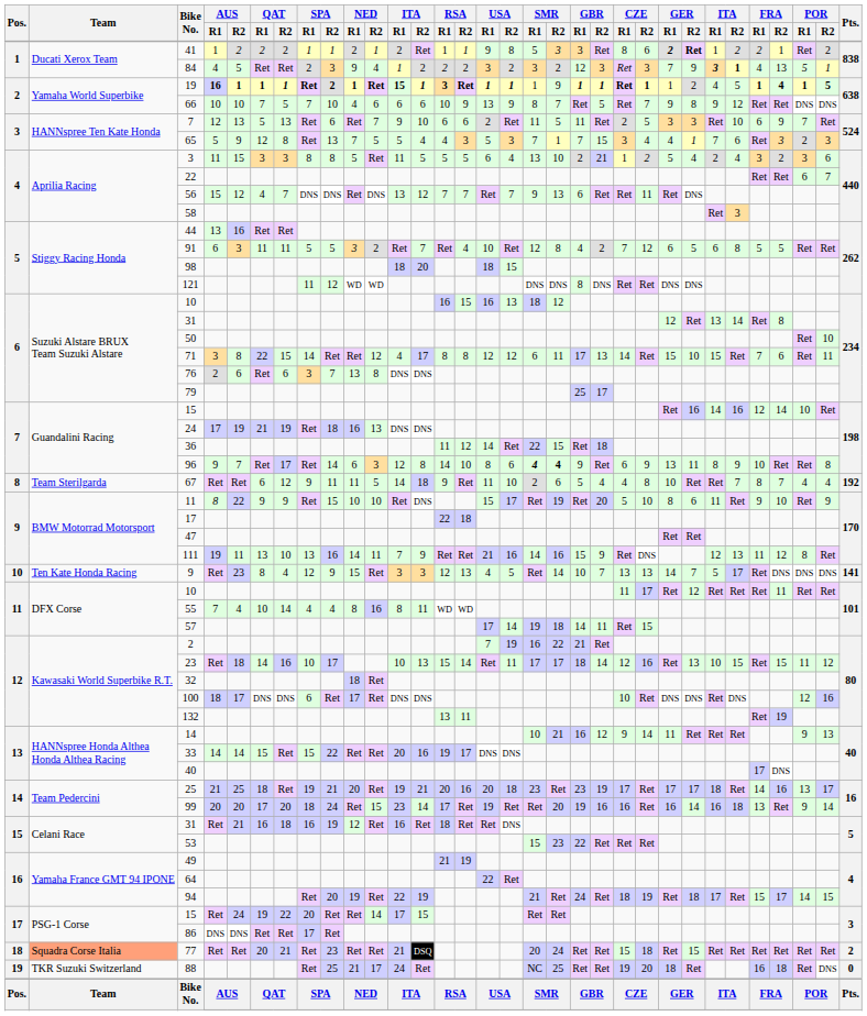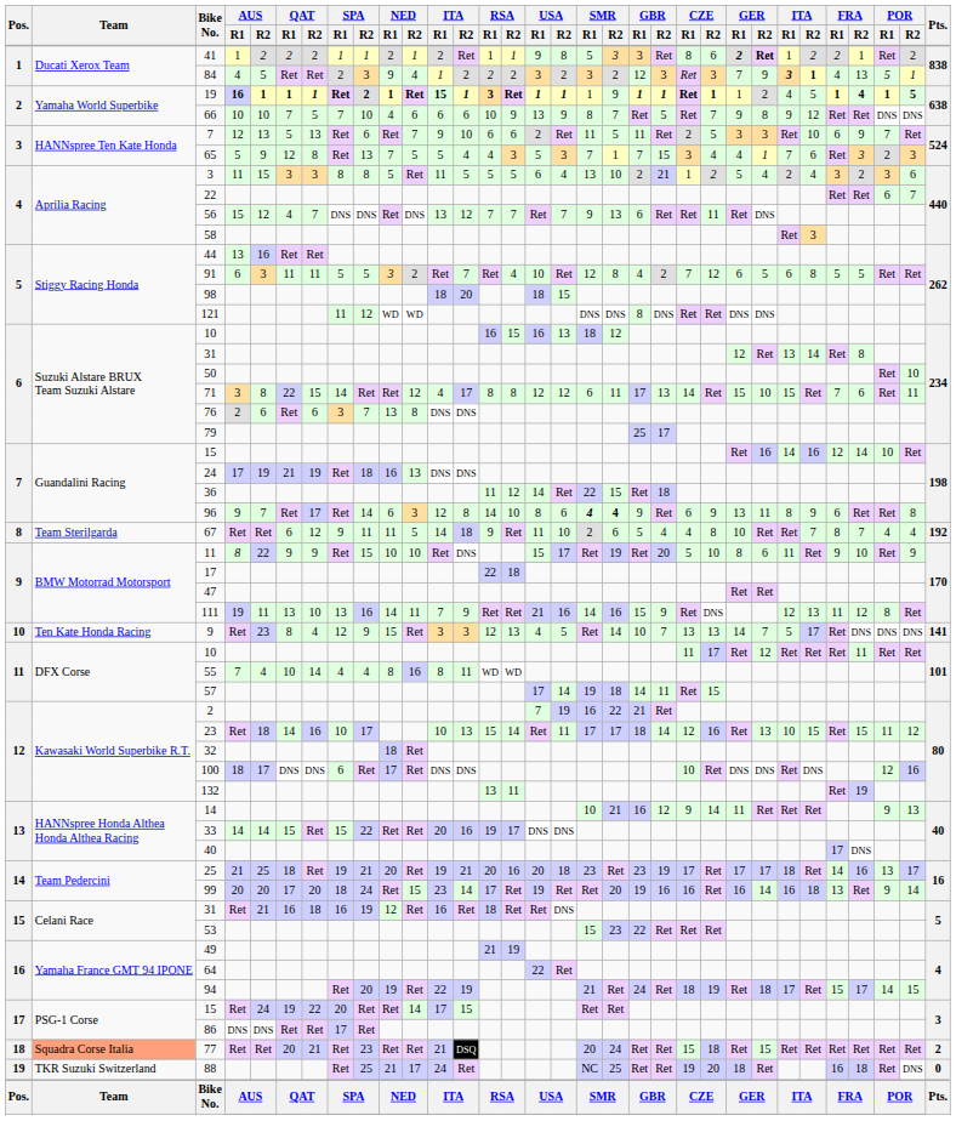96 | FRA / R1: 10 -> 6
